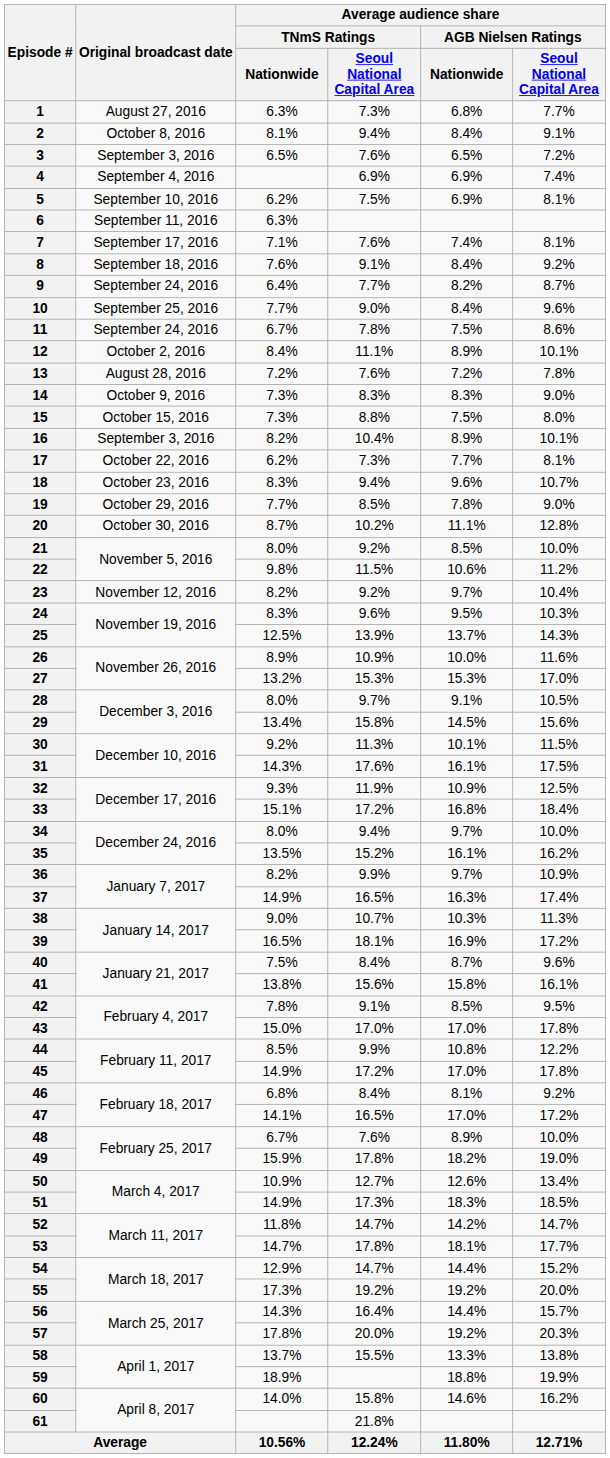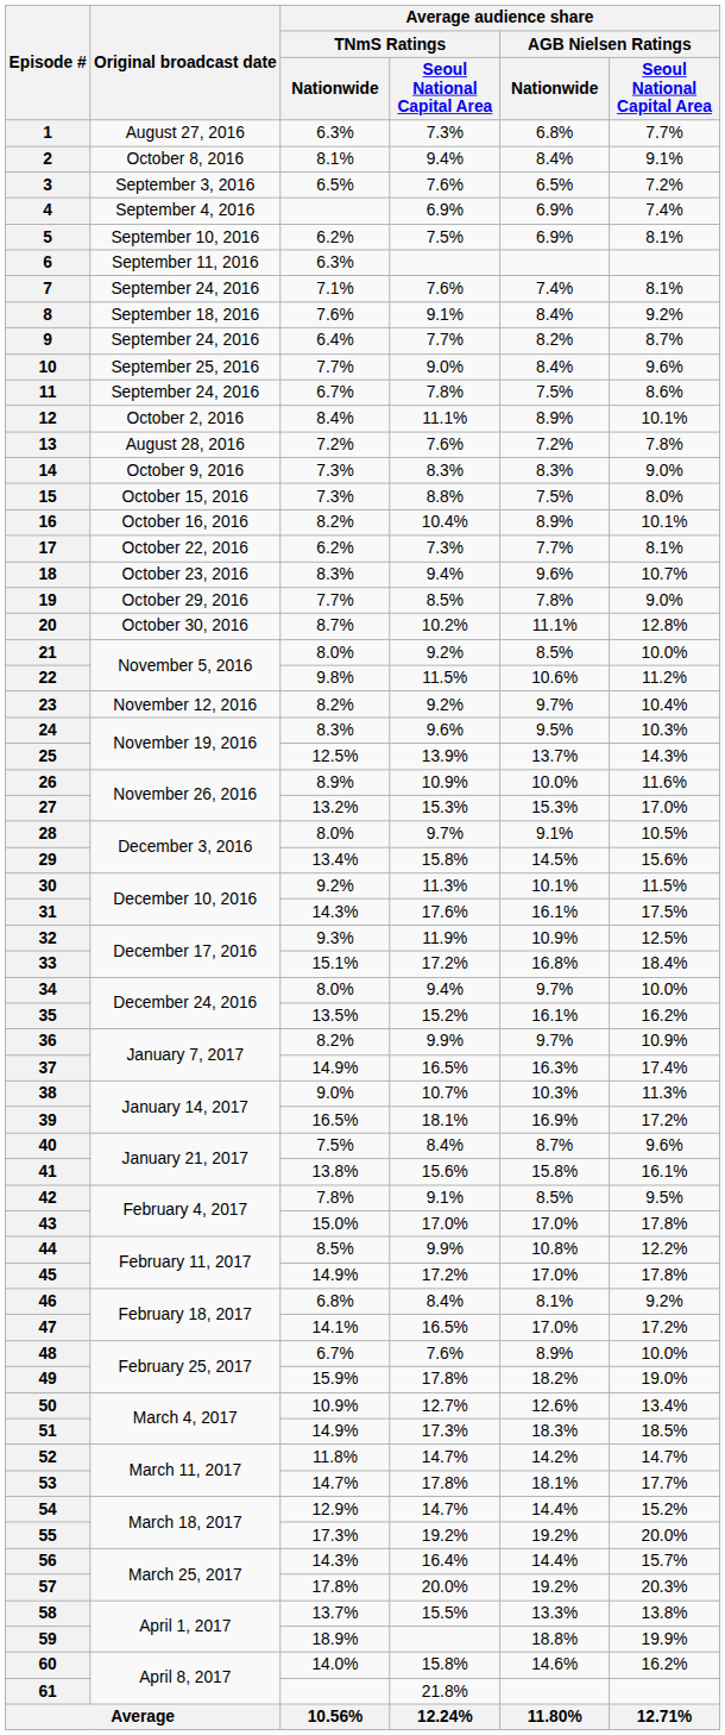7 | Original broadcast date: September 17, 2016 -> September 24, 2016
16 | Original broadcast date: September 3, 2016 -> October 16, 2016
